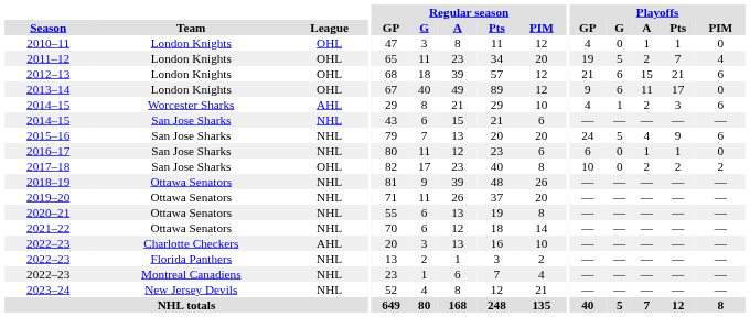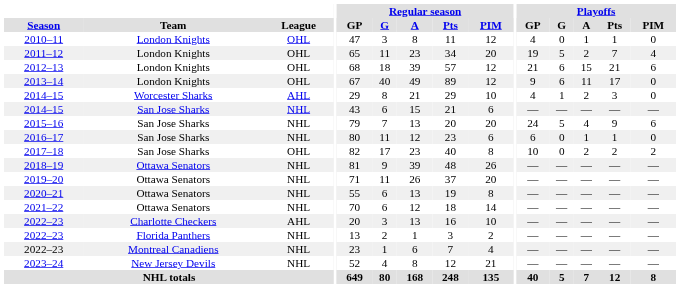2014–15 / Worcester Sharks | Playoffs / PIM: 6 -> 0
